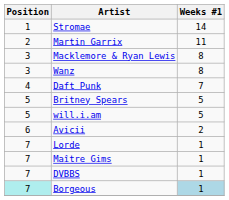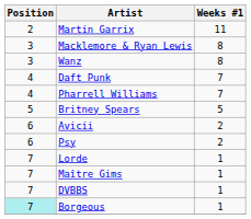- row: 1 | Stromae | 14
+ row: 4 | Pharrell Williams | 7
- row: 5 | will.i.am | 5
+ row: 6 | Psy | 2
Borgeous | Weeks #1: lightblue background -> no background
